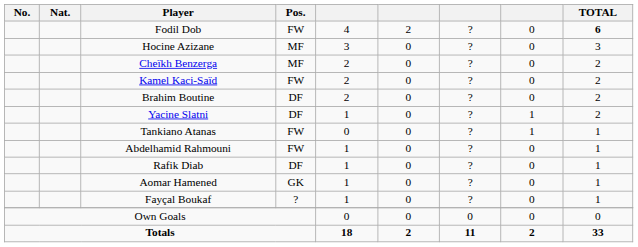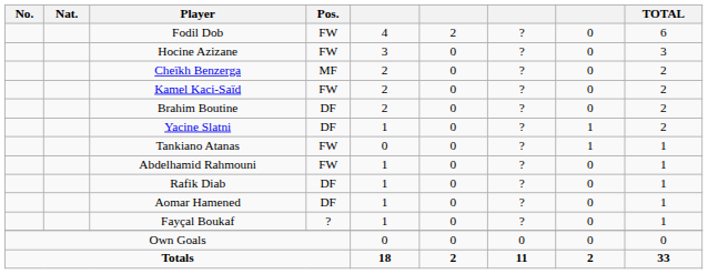Fodil Dob | TOTAL: bold -> normal
Hocine Azizane | Pos.: MF -> FW
Aomar Hamened | Pos.: GK -> DF
